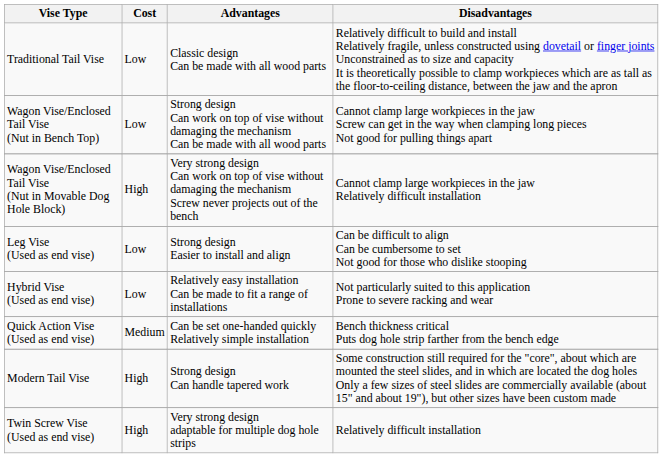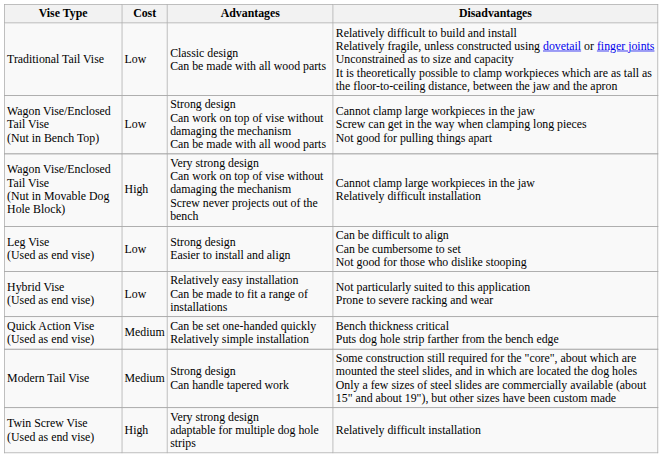Modern Tail Vise | Cost: High -> Medium
